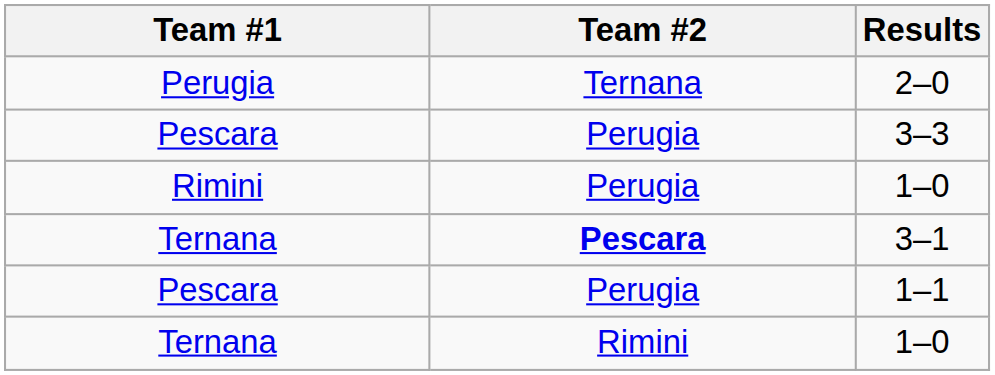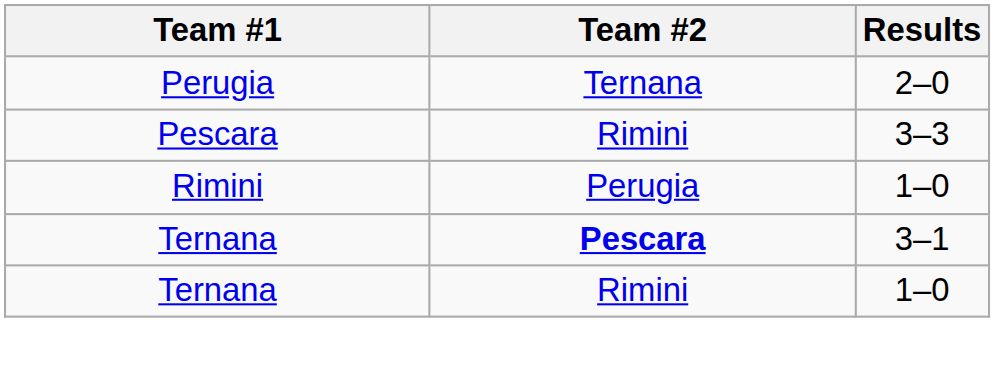3–3 | Team #2: Perugia -> Rimini
- row: Pescara | Perugia | 1–1
